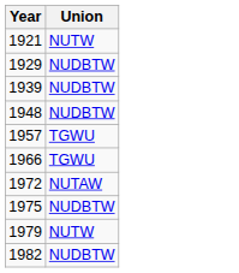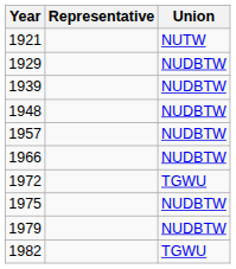+ column: Representative
1957 | Union: TGWU -> NUDBTW
1966 | Union: TGWU -> NUDBTW
1972 | Union: NUTAW -> TGWU
1979 | Union: NUTW -> NUDBTW
1982 | Union: NUDBTW -> TGWU
